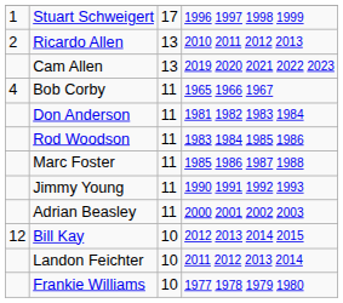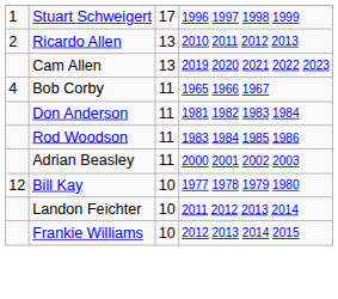- row: Marc Foster | 11 | 1985 1986 1987 1988
- row: Jimmy Young | 11 | 1990 1991 1992 1993
Bill Kay | column 4: 2012 2013 2014 2015 -> 1977 1978 1979 1980
Frankie Williams | column 4: 1977 1978 1979 1980 -> 2012 2013 2014 2015
